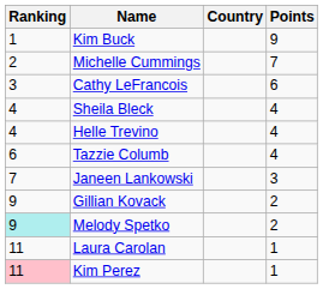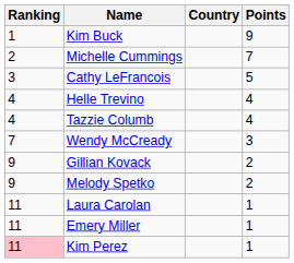Cathy LeFrancois | Points: 6 -> 5
- row: 4 | Sheila Bleck | 4
Tazzie Columb | Ranking: 6 -> 4
+ row: 7 | Wendy McCready | 3
- row: 7 | Janeen Lankowski | 3
Melody Spetko | Ranking: paleturquoise background -> no background
+ row: 11 | Emery Miller | 1
